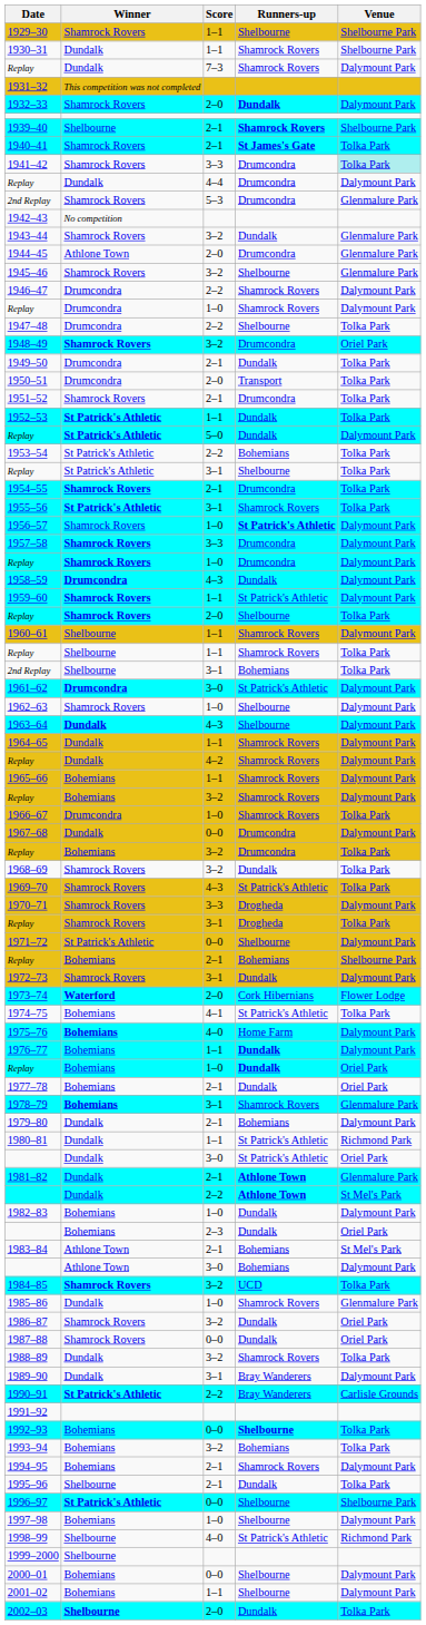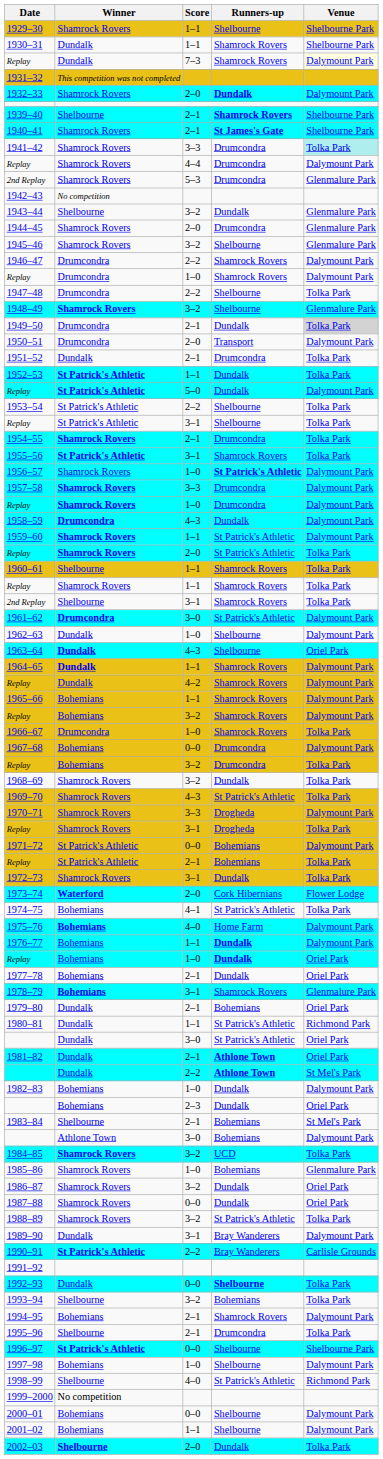Replay / 7–3 | Venue: no background -> lightyellow background
1940–41 | Venue: Tolka Park -> Shelbourne Park
Replay / 4–4 | Winner: Dundalk -> Shamrock Rovers
1943–44 | Winner: Shamrock Rovers -> Shelbourne
1944–45 | Winner: Athlone Town -> Shamrock Rovers
1948–49 | Runners-up: Drumcondra -> Shelbourne
1948–49 | Venue: Oriel Park -> Glenmalure Park
1949–50 | Venue: no background -> lightgrey background
1950–51 | Venue: Tolka Park -> Dalymount Park
1951–52 | Winner: Shamrock Rovers -> Dundalk
1953–54 | Runners-up: Bohemians -> Shelbourne
Replay / 2–0 | Runners-up: Shelbourne -> St Patrick's Athletic
1960–61 | Venue: Dalymount Park -> Tolka Park
Replay / 1–1 | Winner: Shelbourne -> Shamrock Rovers
2nd Replay / 3–1 | Runners-up: Bohemians -> Shamrock Rovers
1962–63 | Winner: Shamrock Rovers -> Dundalk
1963–64 | Venue: Dalymount Park -> Oriel Park
1964–65 | Winner: normal -> bold
1967–68 | Winner: Dundalk -> Bohemians
1971–72 | Runners-up: Shelbourne -> Bohemians
Replay / 2–1 | Winner: Bohemians -> St Patrick's Athletic
Replay / 2–1 | Venue: Shelbourne Park -> Tolka Park
1972–73 | Venue: Dalymount Park -> Tolka Park
1979–80 | Venue: Dalymount Park -> Oriel Park
1981–82 | Venue: Glenmalure Park -> Oriel Park
1983–84 | Winner: Athlone Town -> Shelbourne
1985–86 | Winner: Dundalk -> Shamrock Rovers
1985–86 | Runners-up: Shamrock Rovers -> Bohemians
1988–89 | Winner: Dundalk -> Shamrock Rovers
1988–89 | Runners-up: Shamrock Rovers -> St Patrick's Athletic
1992–93 | Winner: Bohemians -> Dundalk
1993–94 | Winner: Bohemians -> Shelbourne
1995–96 | Runners-up: Dundalk -> Drumcondra
1999–2000 | Winner: Shelbourne -> No competition
